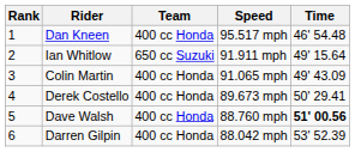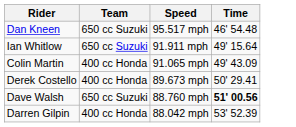- column: Rank | 1 | 2 | 3 | 4 | 5 | 6
Dan Kneen | Team: 400 cc Honda -> 650 cc Suzuki
Dave Walsh | Team: 400 cc Honda -> 650 cc Suzuki
